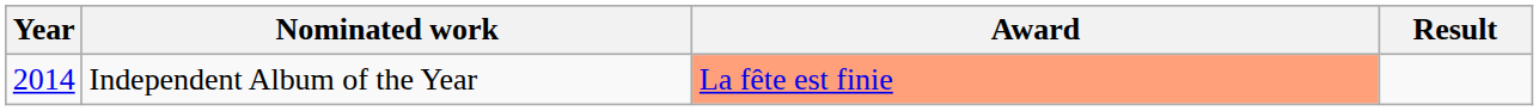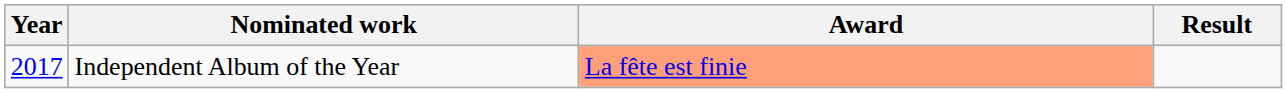Independent Album of the Year | Year: 2014 -> 2017
